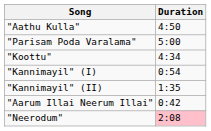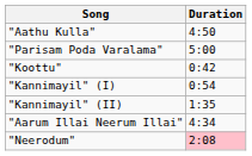"Koottu" | Duration: 4:34 -> 0:42
"Aarum Illai Neerum Illai" | Duration: 0:42 -> 4:34
